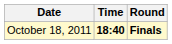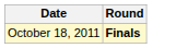- column: Time | 18:40
